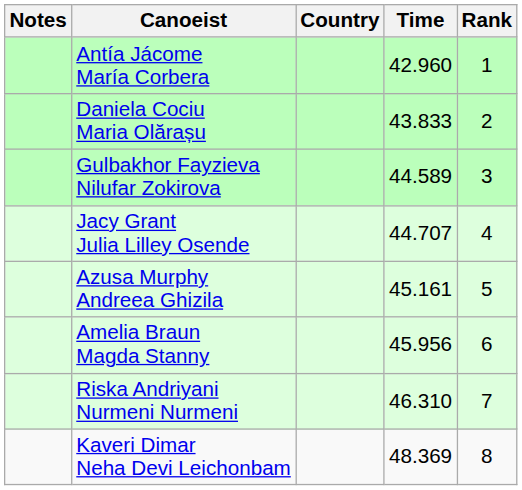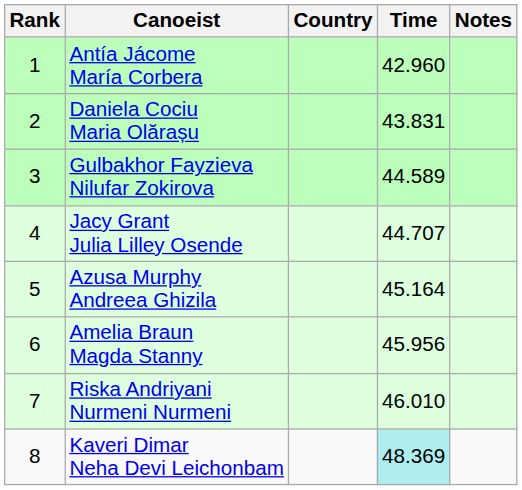columns swapped: Rank <-> Notes
Daniela Cociu Maria Olărașu | Time: 43.833 -> 43.831
Azusa Murphy Andreea Ghizila | Time: 45.161 -> 45.164
Riska Andriyani Nurmeni Nurmeni | Time: 46.310 -> 46.010
Kaveri Dimar Neha Devi Leichonbam | Time: no background -> paleturquoise background
